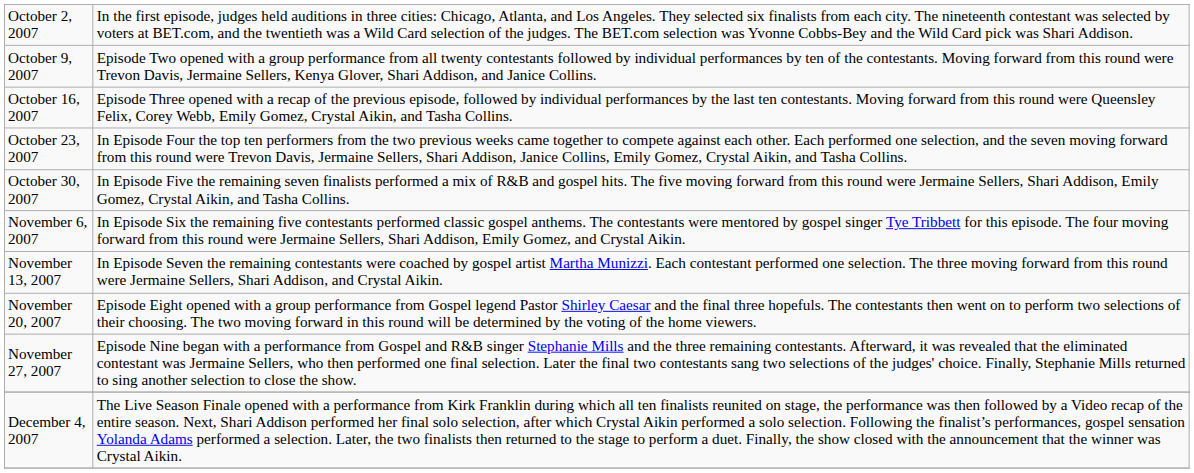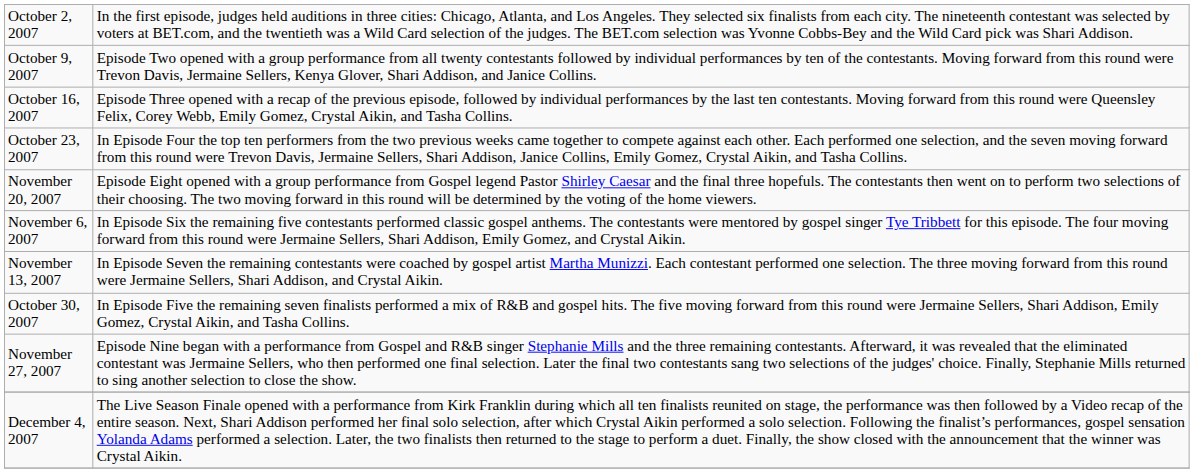rows swapped: October 30, 2007 <-> November 20, 2007
